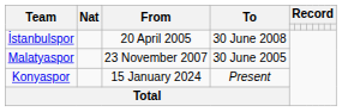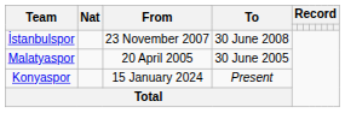İstanbulspor | From: 20 April 2005 -> 23 November 2007
Malatyaspor | From: 23 November 2007 -> 20 April 2005
